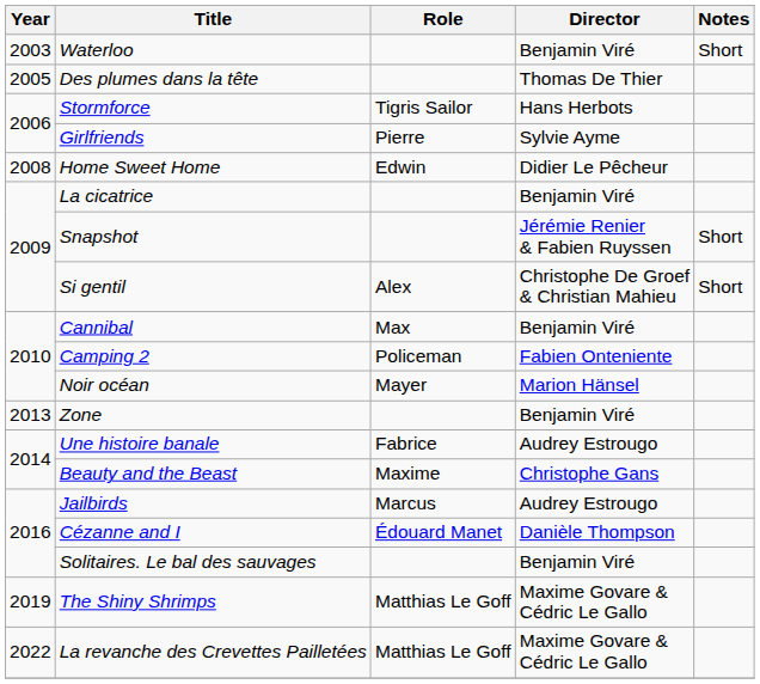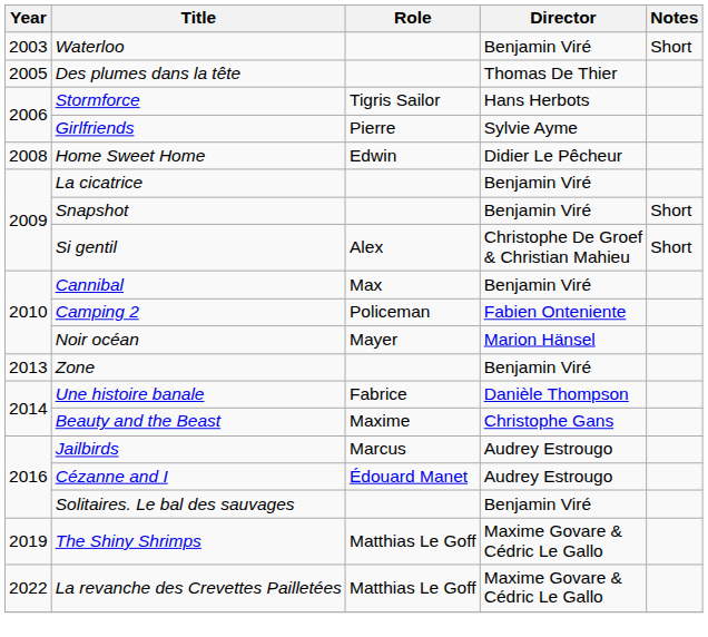Snapshot | Director: Jérémie Renier & Fabien Ruyssen -> Benjamin Viré
Une histoire banale | Director: Audrey Estrougo -> Danièle Thompson
Cézanne and I | Director: Danièle Thompson -> Audrey Estrougo
